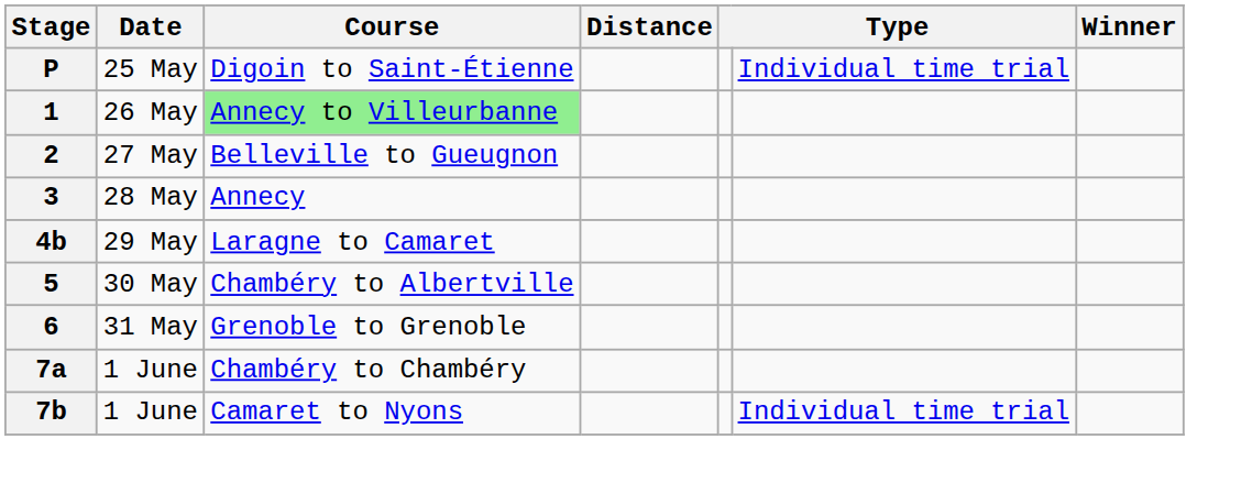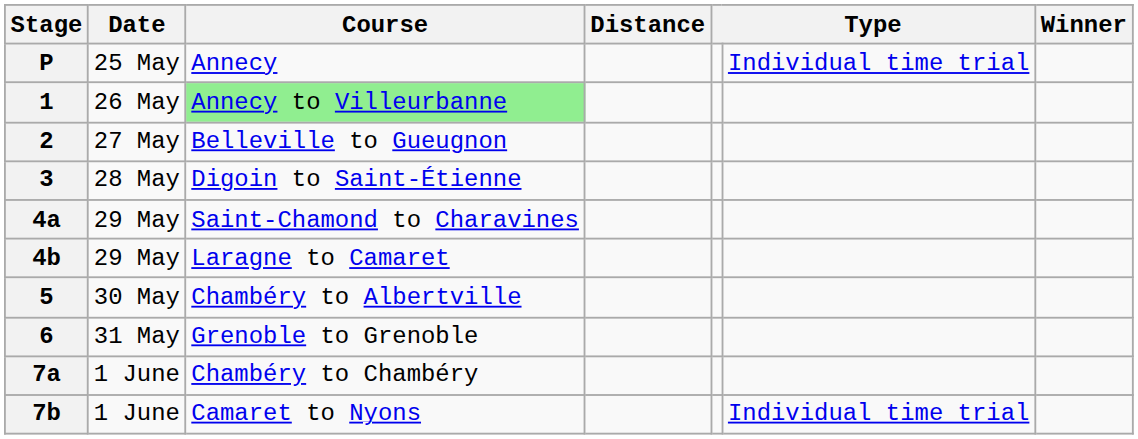P | Course: Digoin to Saint-Étienne -> Annecy
3 | Course: Annecy -> Digoin to Saint-Étienne
+ row: 4a | 29 May | Saint-Chamond to Charavines
